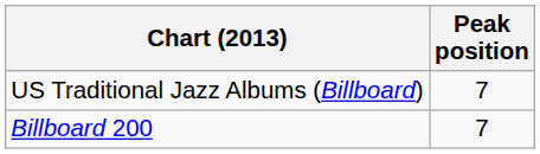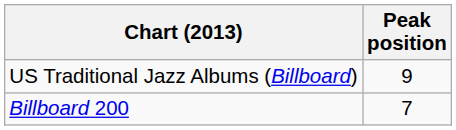US Traditional Jazz Albums (Billboard) | Peak position: 7 -> 9
